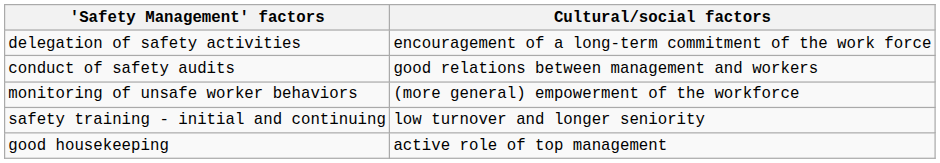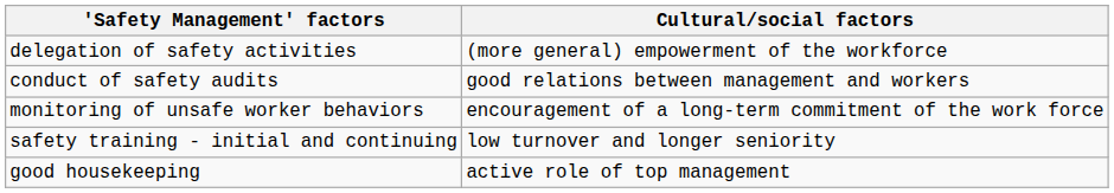delegation of safety activities | Cultural/social factors: encouragement of a long-term commitment of the work force -> (more general) empowerment of the workforce
monitoring of unsafe worker behaviors | Cultural/social factors: (more general) empowerment of the workforce -> encouragement of a long-term commitment of the work force
